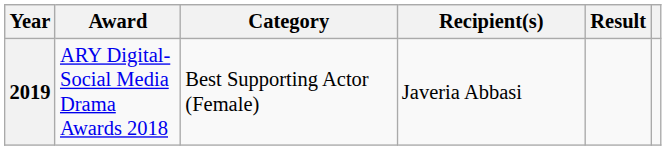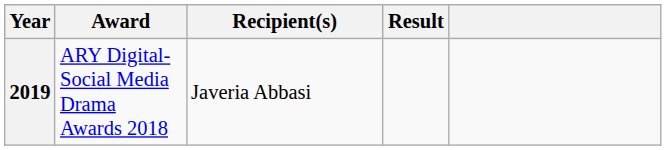- column: Category | Best Supporting Actor (Female)
